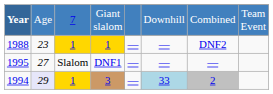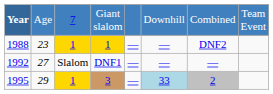DNF1 | Year: 1995 -> 1992
3 | Year: 1994 -> 1995
3 | column 2: lavender background -> no background
